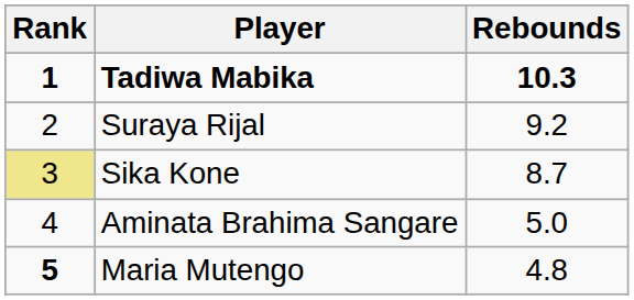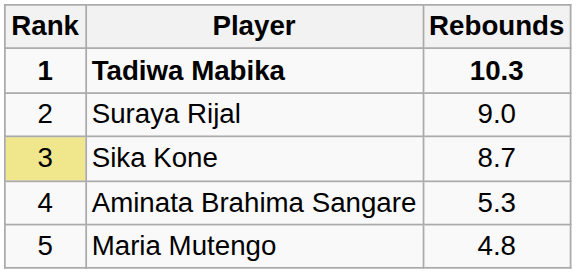Suraya Rijal | Rebounds: 9.2 -> 9.0
Aminata Brahima Sangare | Rebounds: 5.0 -> 5.3
Maria Mutengo | Rank: bold -> normal
